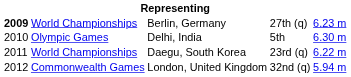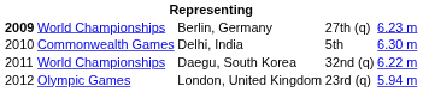Delhi, India | column 2: Olympic Games -> Commonwealth Games
Daegu, South Korea | column 4: 23rd (q) -> 32nd (q)
London, United Kingdom | column 2: Commonwealth Games -> Olympic Games
London, United Kingdom | column 4: 32nd (q) -> 23rd (q)
